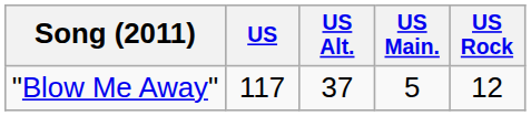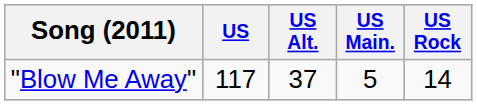"Blow Me Away" | US Rock: 12 -> 14
